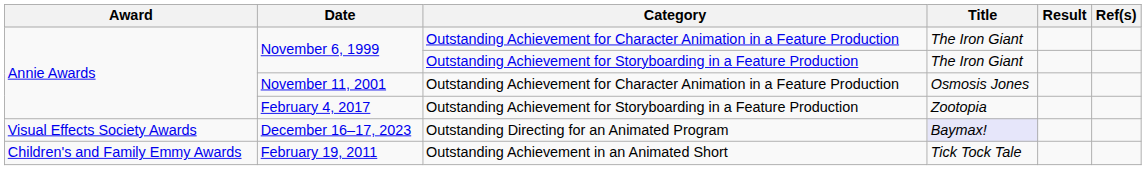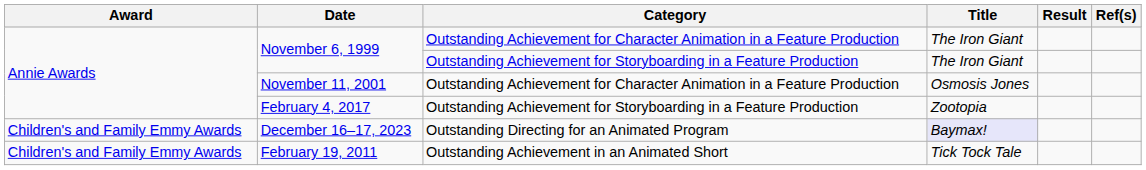December 16–17, 2023 | Award: Visual Effects Society Awards -> Children's and Family Emmy Awards
